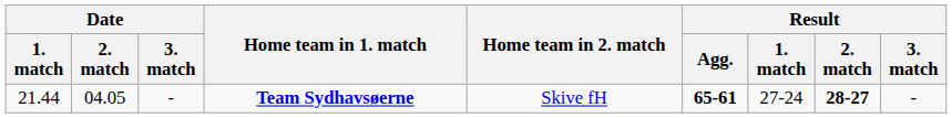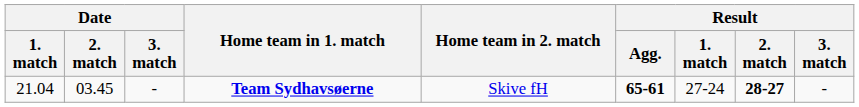Team Sydhavsøerne | Date / 1. match: 21.44 -> 21.04
Team Sydhavsøerne | Date / 2. match: 04.05 -> 03.45
